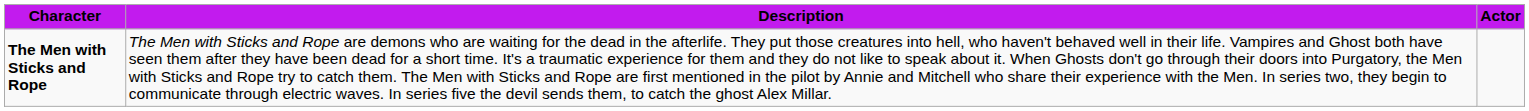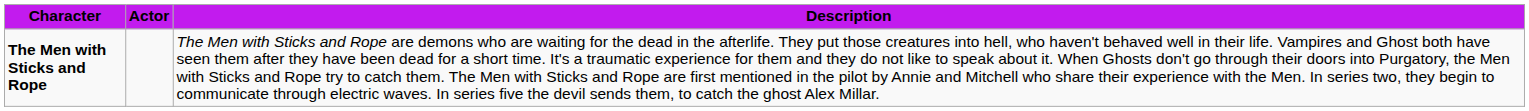columns swapped: Actor <-> Description
